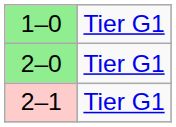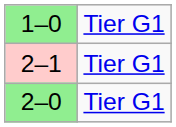rows swapped: 2–0 <-> 2–1
